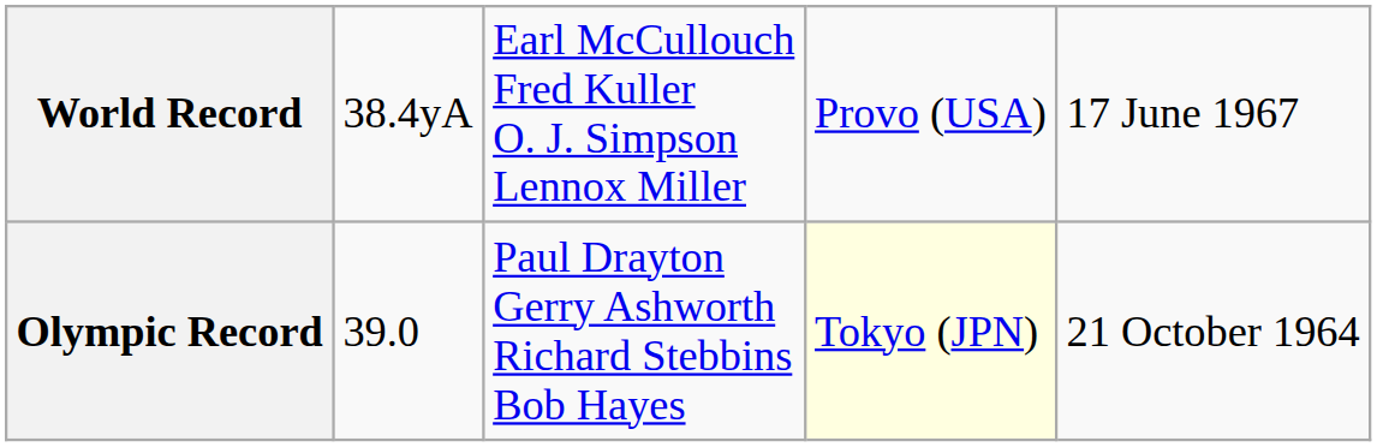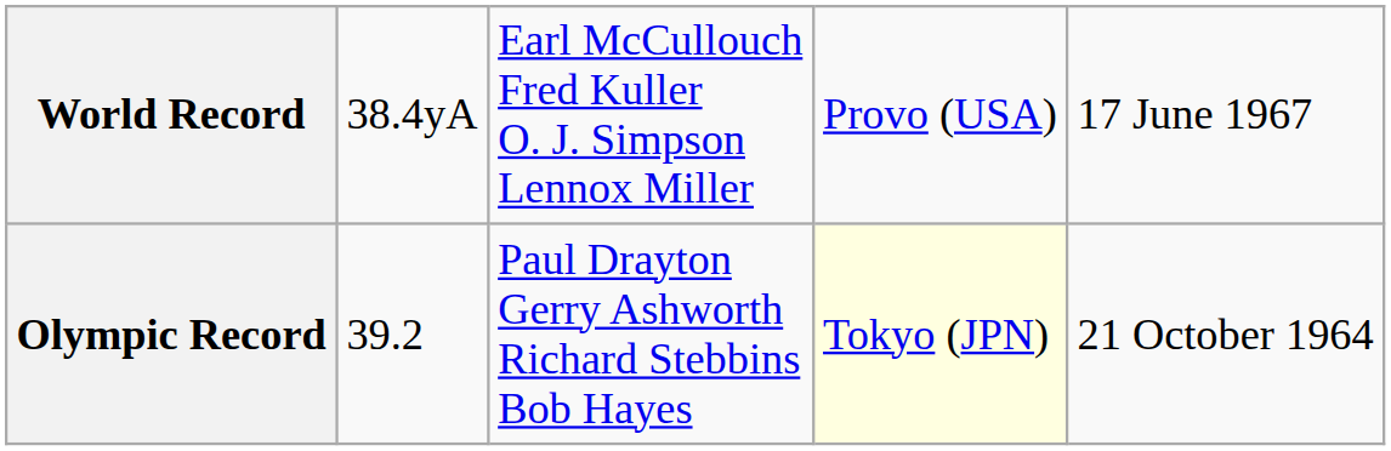Olympic Record | column 2: 39.0 -> 39.2
